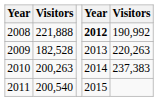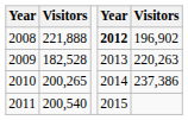2008 | column 5: 190,992 -> 196,902
2010 | column 2: 200,263 -> 200,265
2010 | column 5: 237,383 -> 237,386
